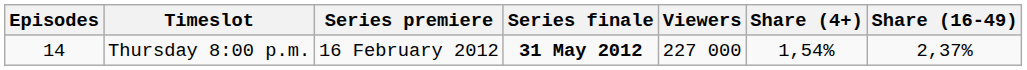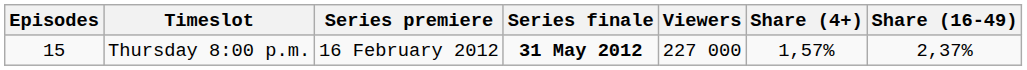Thursday 8:00 p.m. | Episodes: 14 -> 15
Thursday 8:00 p.m. | Share (4+): 1,54% -> 1,57%
